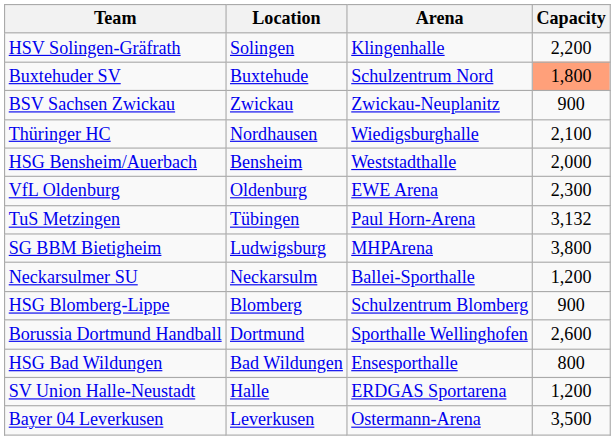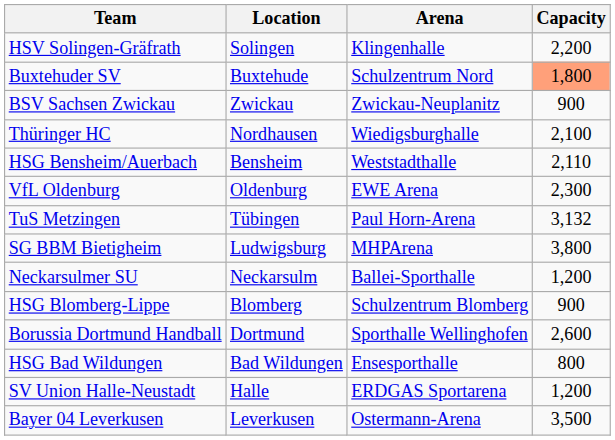HSG Bensheim/Auerbach | Capacity: 2,000 -> 2,110
